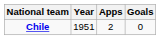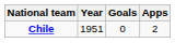columns swapped: Apps <-> Goals
